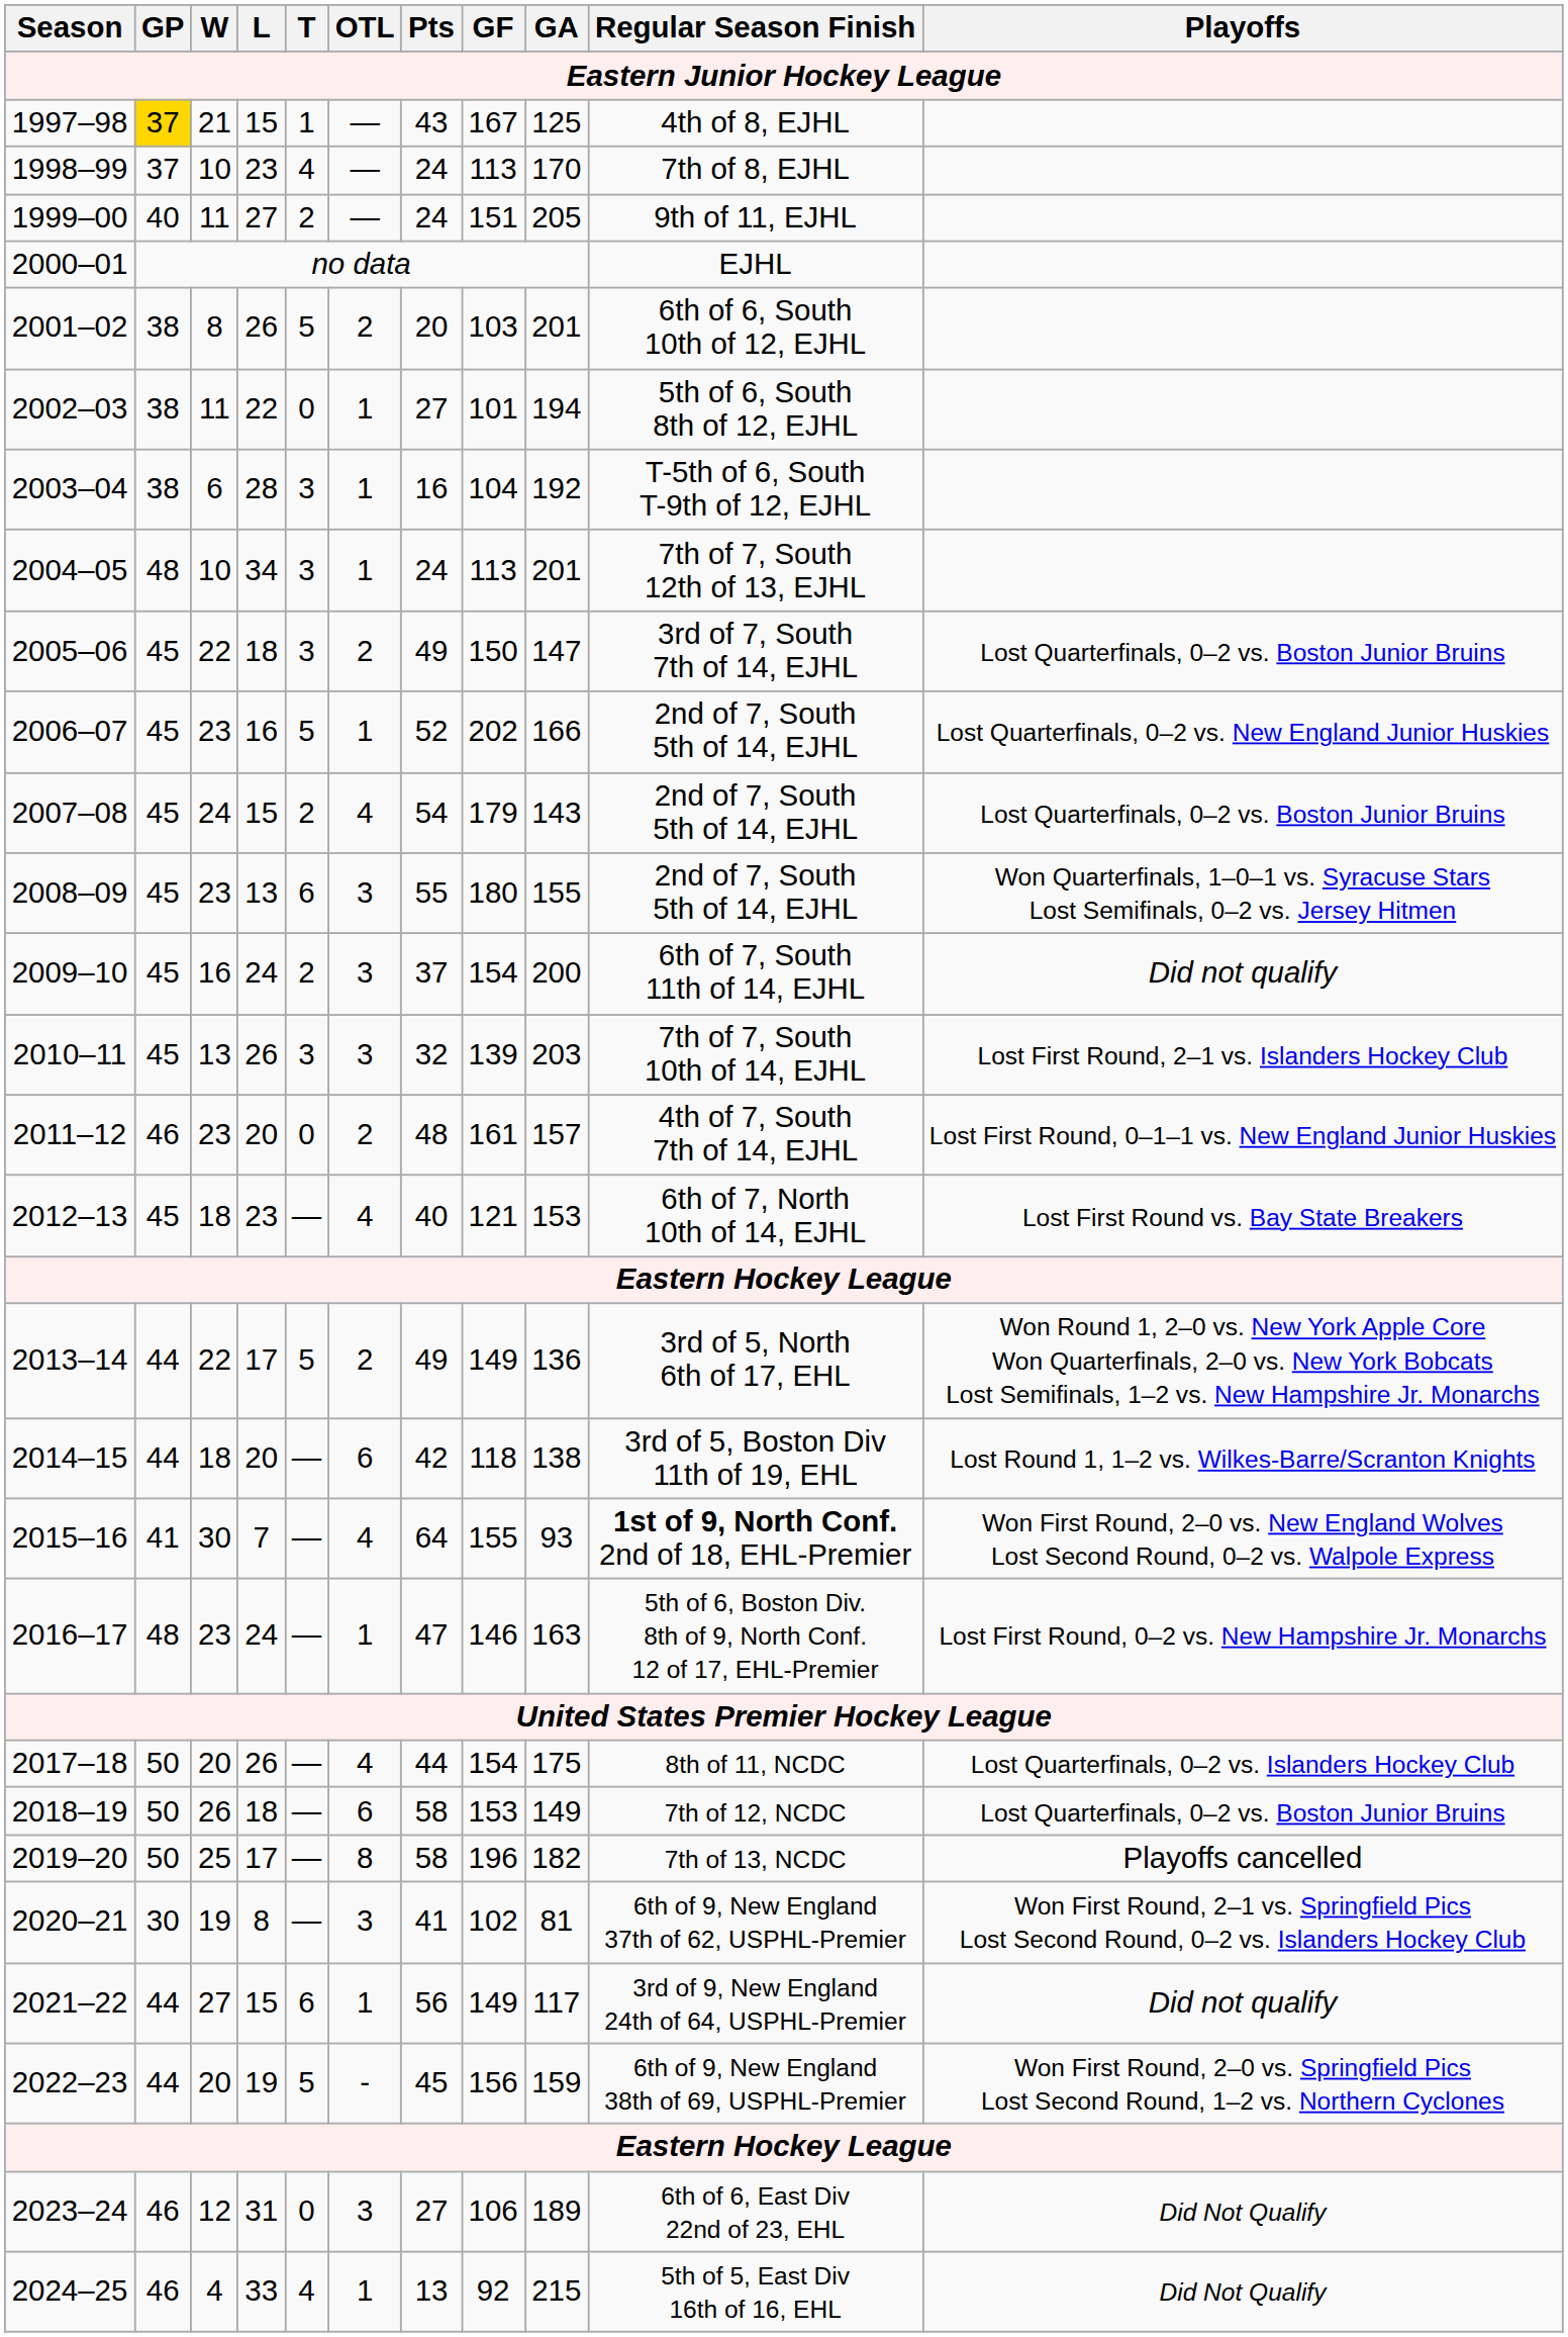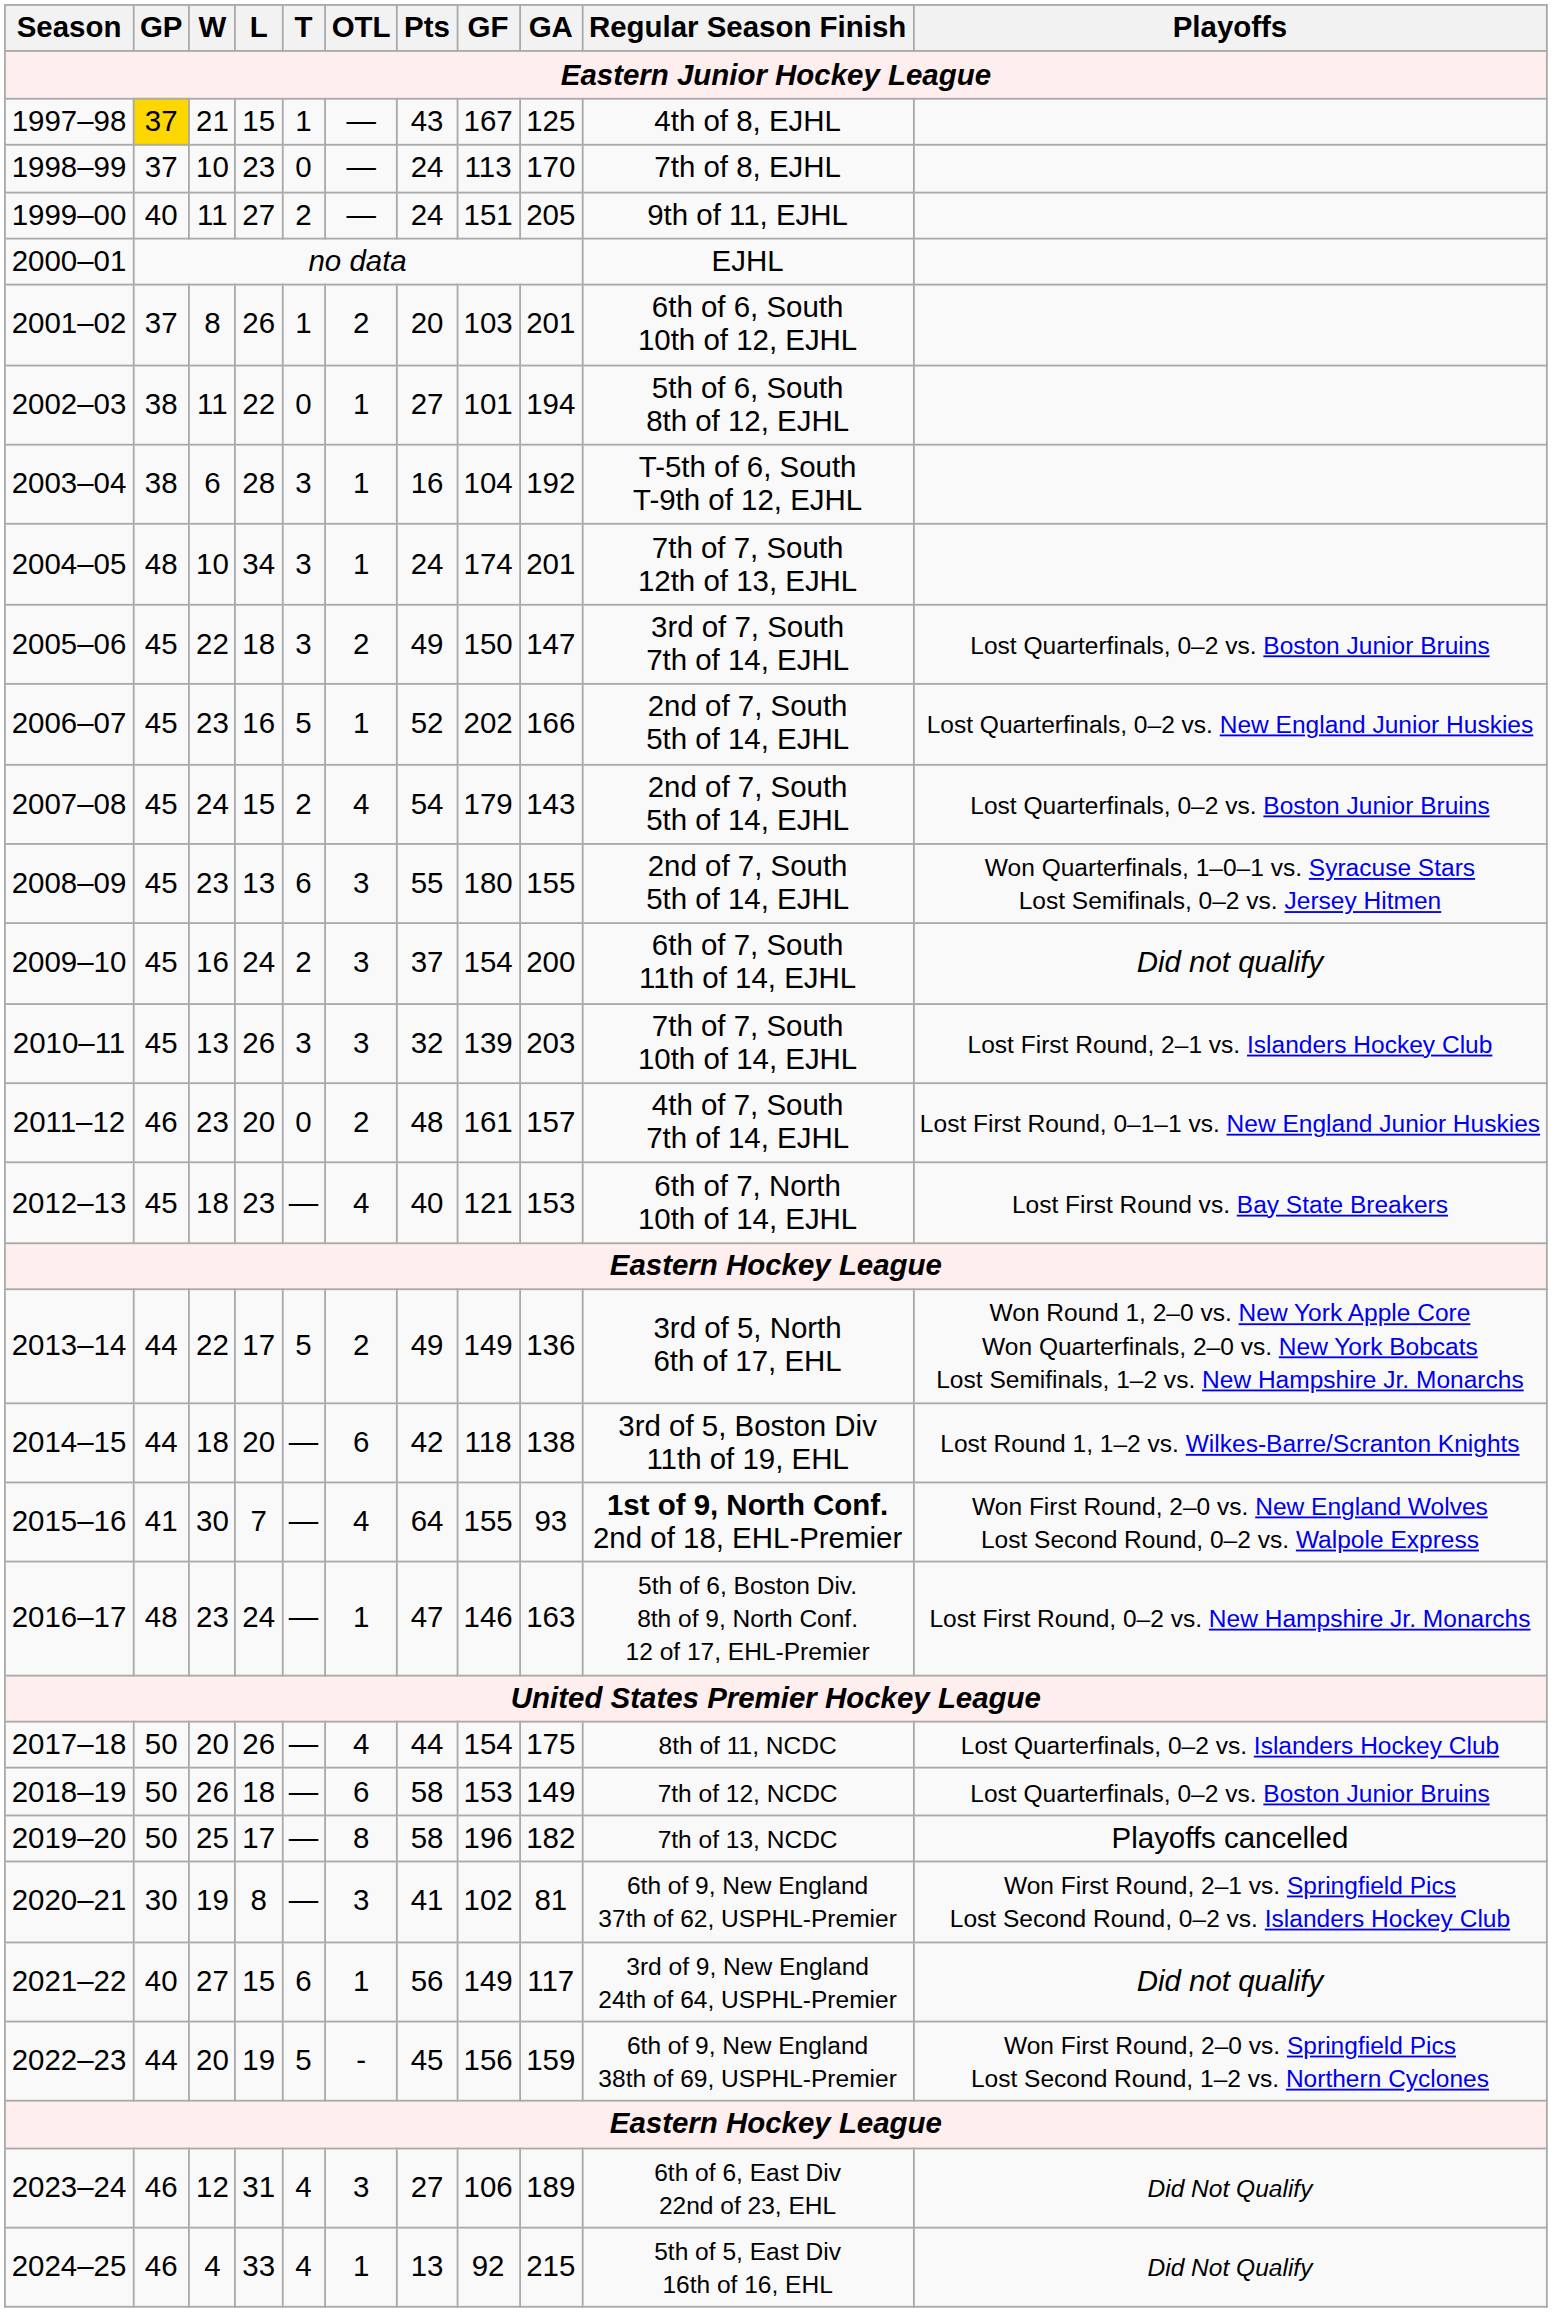1998–99 | T: 4 -> 0
2001–02 | GP: 38 -> 37
2001–02 | T: 5 -> 1
2004–05 | GF: 113 -> 174
2021–22 | GP: 44 -> 40
2023–24 | T: 0 -> 4
